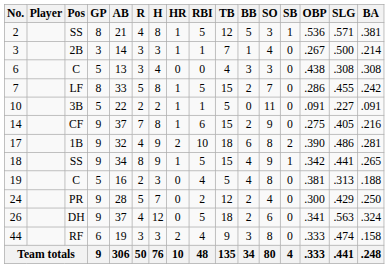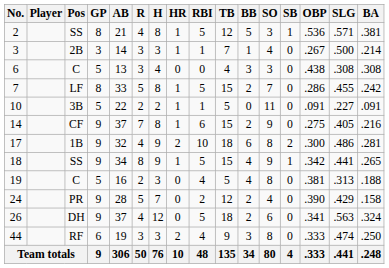17 | OBP: .390 -> .300
24 | OBP: .300 -> .390
24 | BA: .250 -> .158
44 | BA: .158 -> .250
